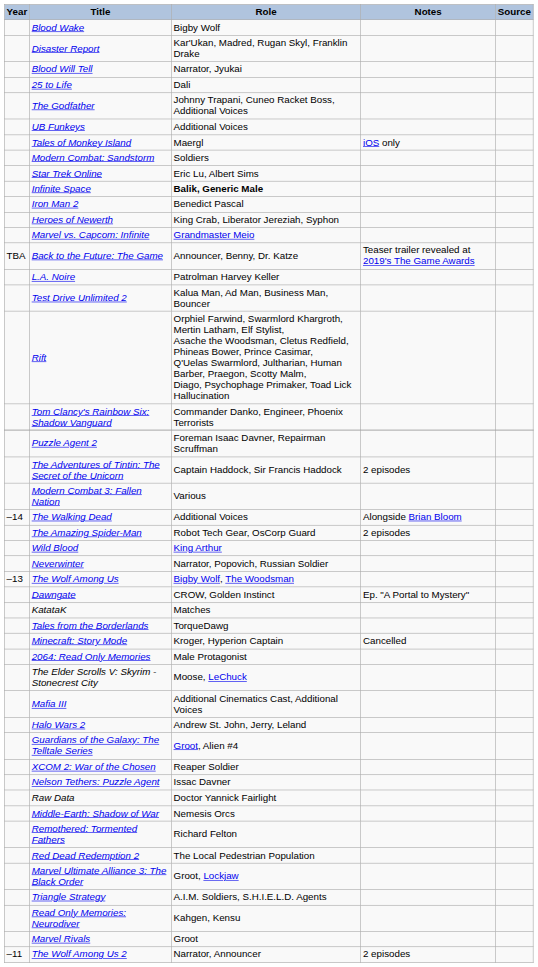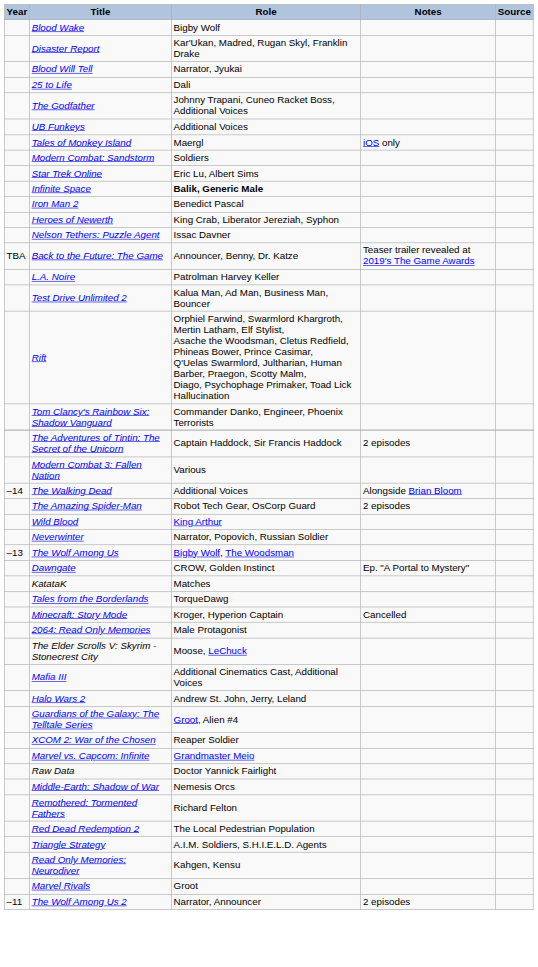rows swapped: Nelson Tethers: Puzzle Agent <-> Marvel vs. Capcom: Infinite
- row: Puzzle Agent 2 | Foreman Isaac Davner, Repairman Scruffman
- row: Marvel Ultimate Alliance 3: The Black Order | Groot, Lockjaw
